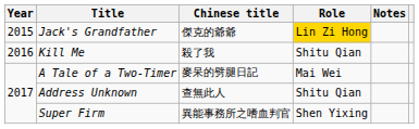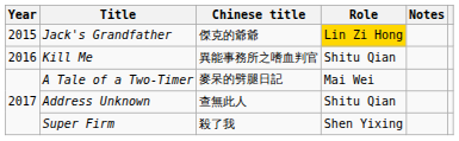Kill Me | Chinese title: 殺了我 -> 異能事務所之嗜血判官
Super Firm | Chinese title: 異能事務所之嗜血判官 -> 殺了我
